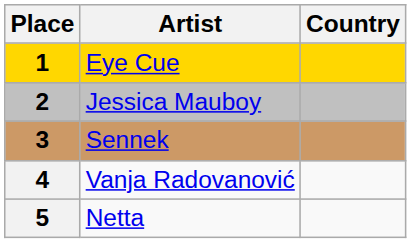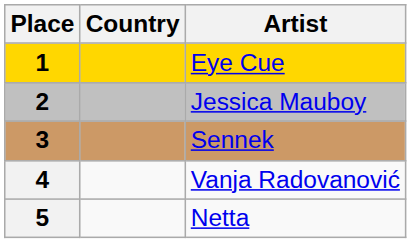columns swapped: Country <-> Artist
